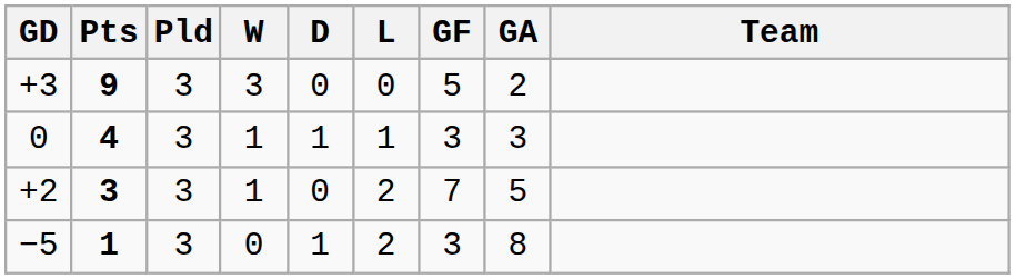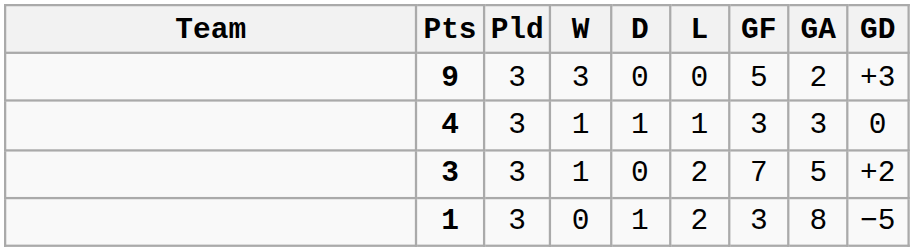columns swapped: Team <-> GD
